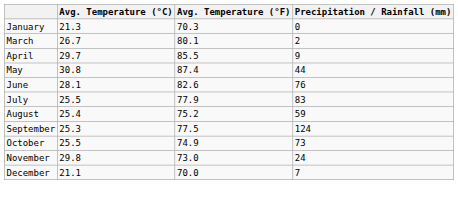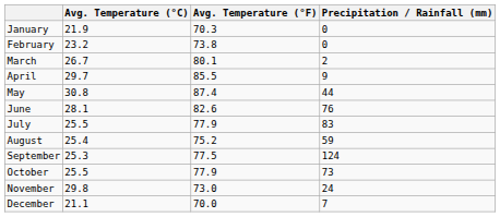January | Avg. Temperature (°C): 21.3 -> 21.9
+ row: February | 23.2 | 73.8 | 0
October | Avg. Temperature (°F): 74.9 -> 77.9
